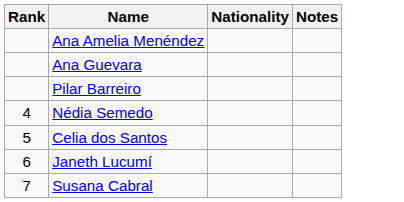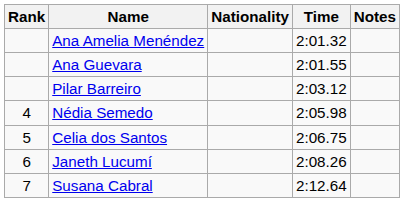+ column: Time | 2:01.32 | 2:01.55 | 2:03.12 | 2:05.98 | 2:06.75 | 2:08.26 | 2:12.64
